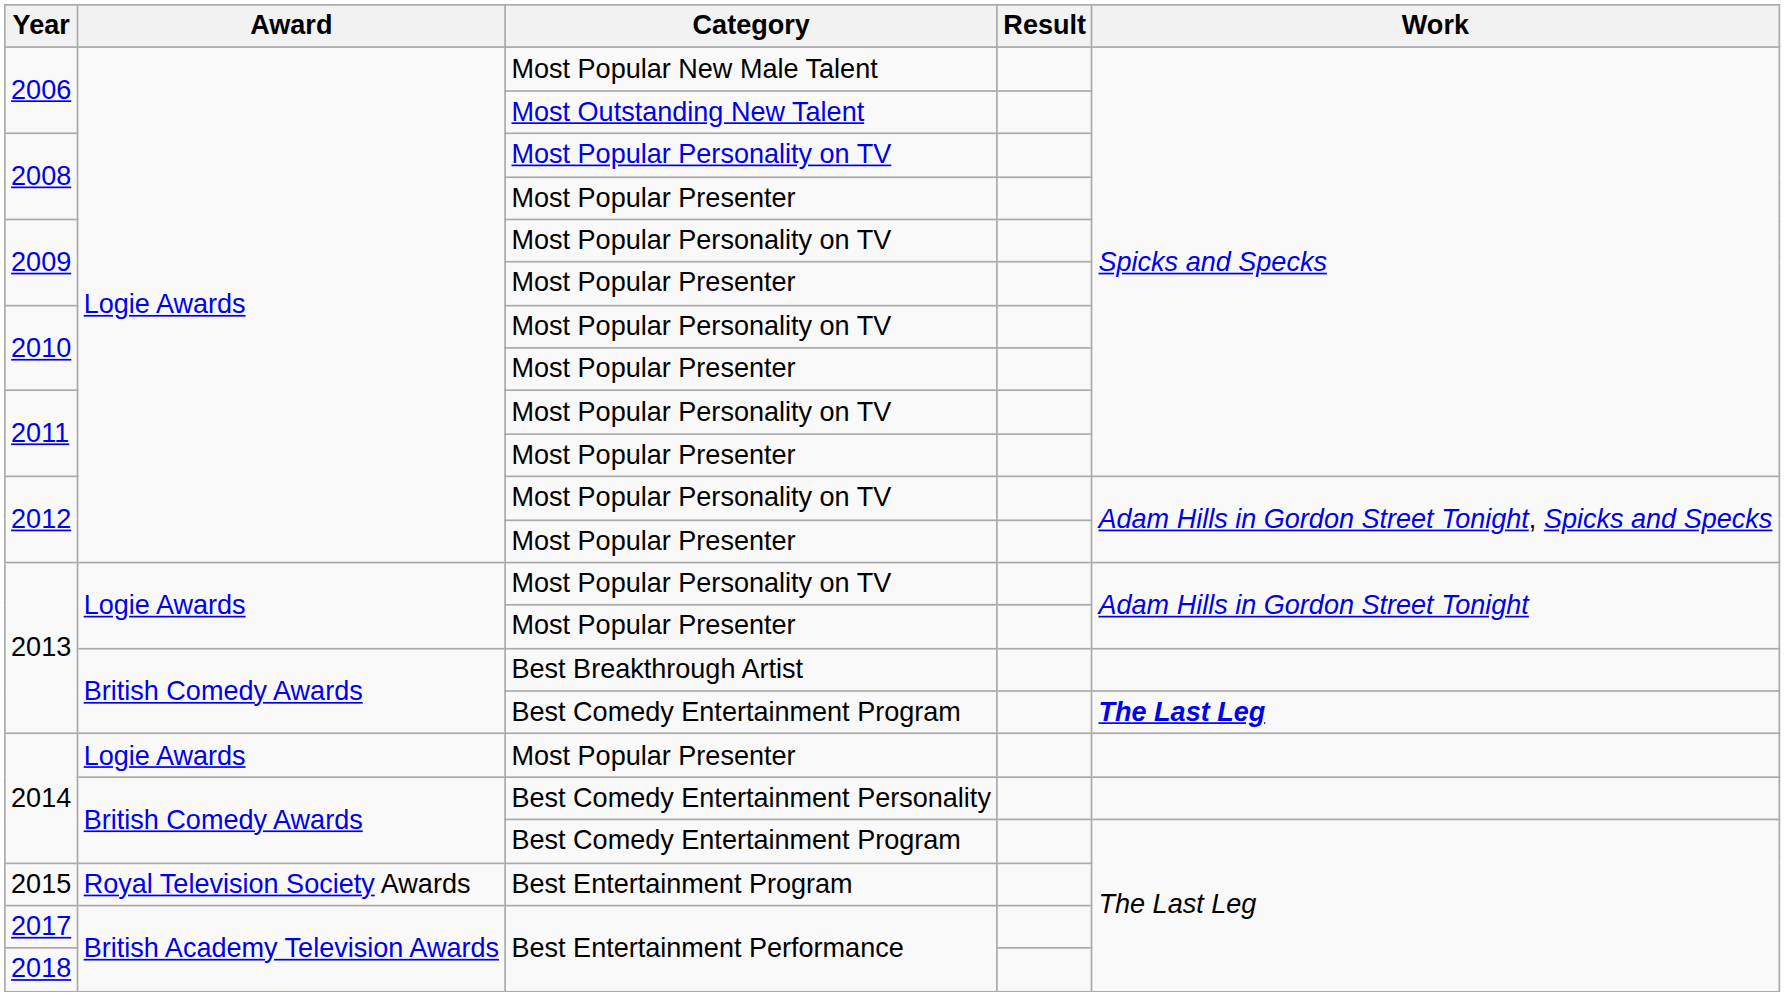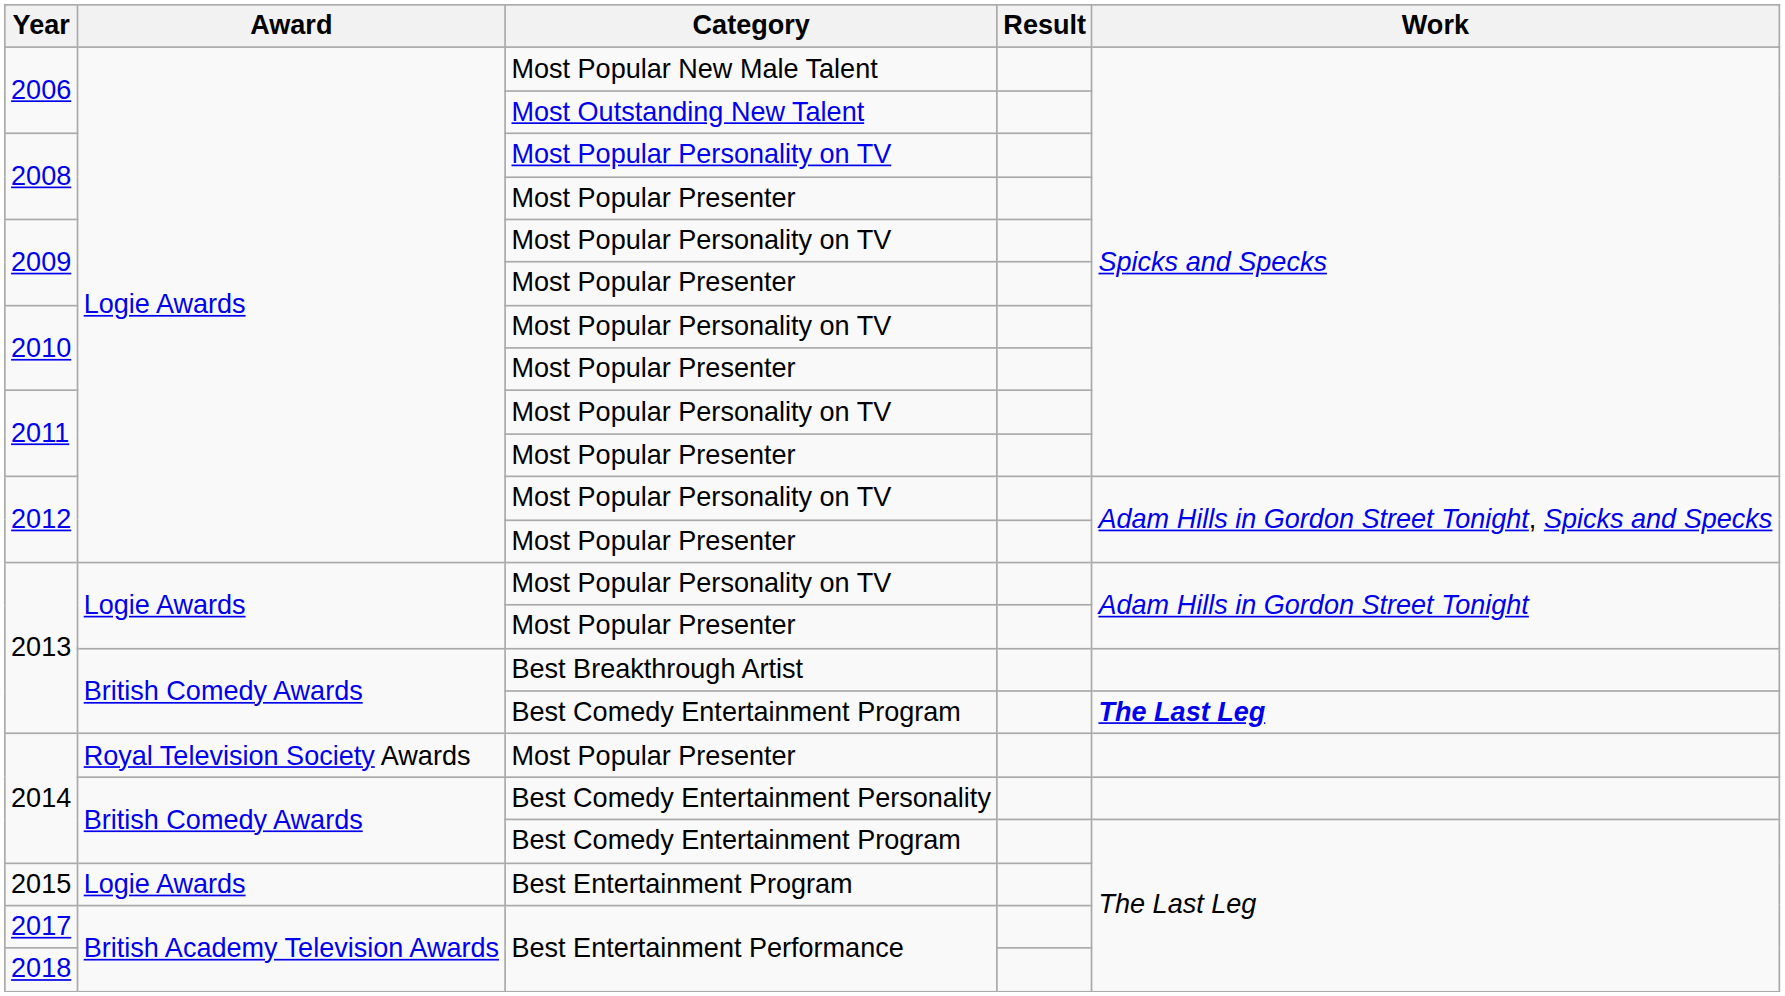2014 / Most Popular Presenter | Award: Logie Awards -> Royal Television Society Awards
2015 | Award: Royal Television Society Awards -> Logie Awards
